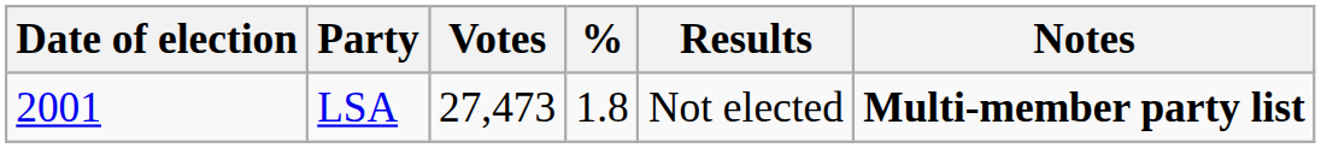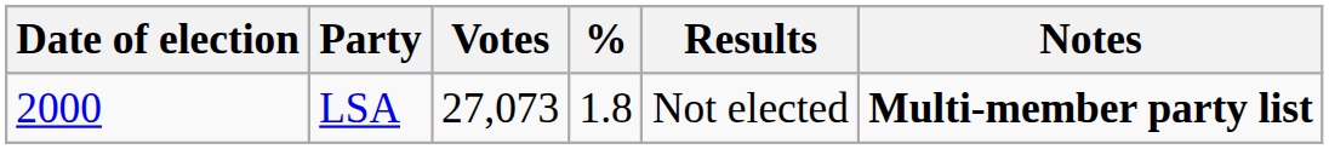LSA | Date of election: 2001 -> 2000
LSA | Votes: 27,473 -> 27,073
